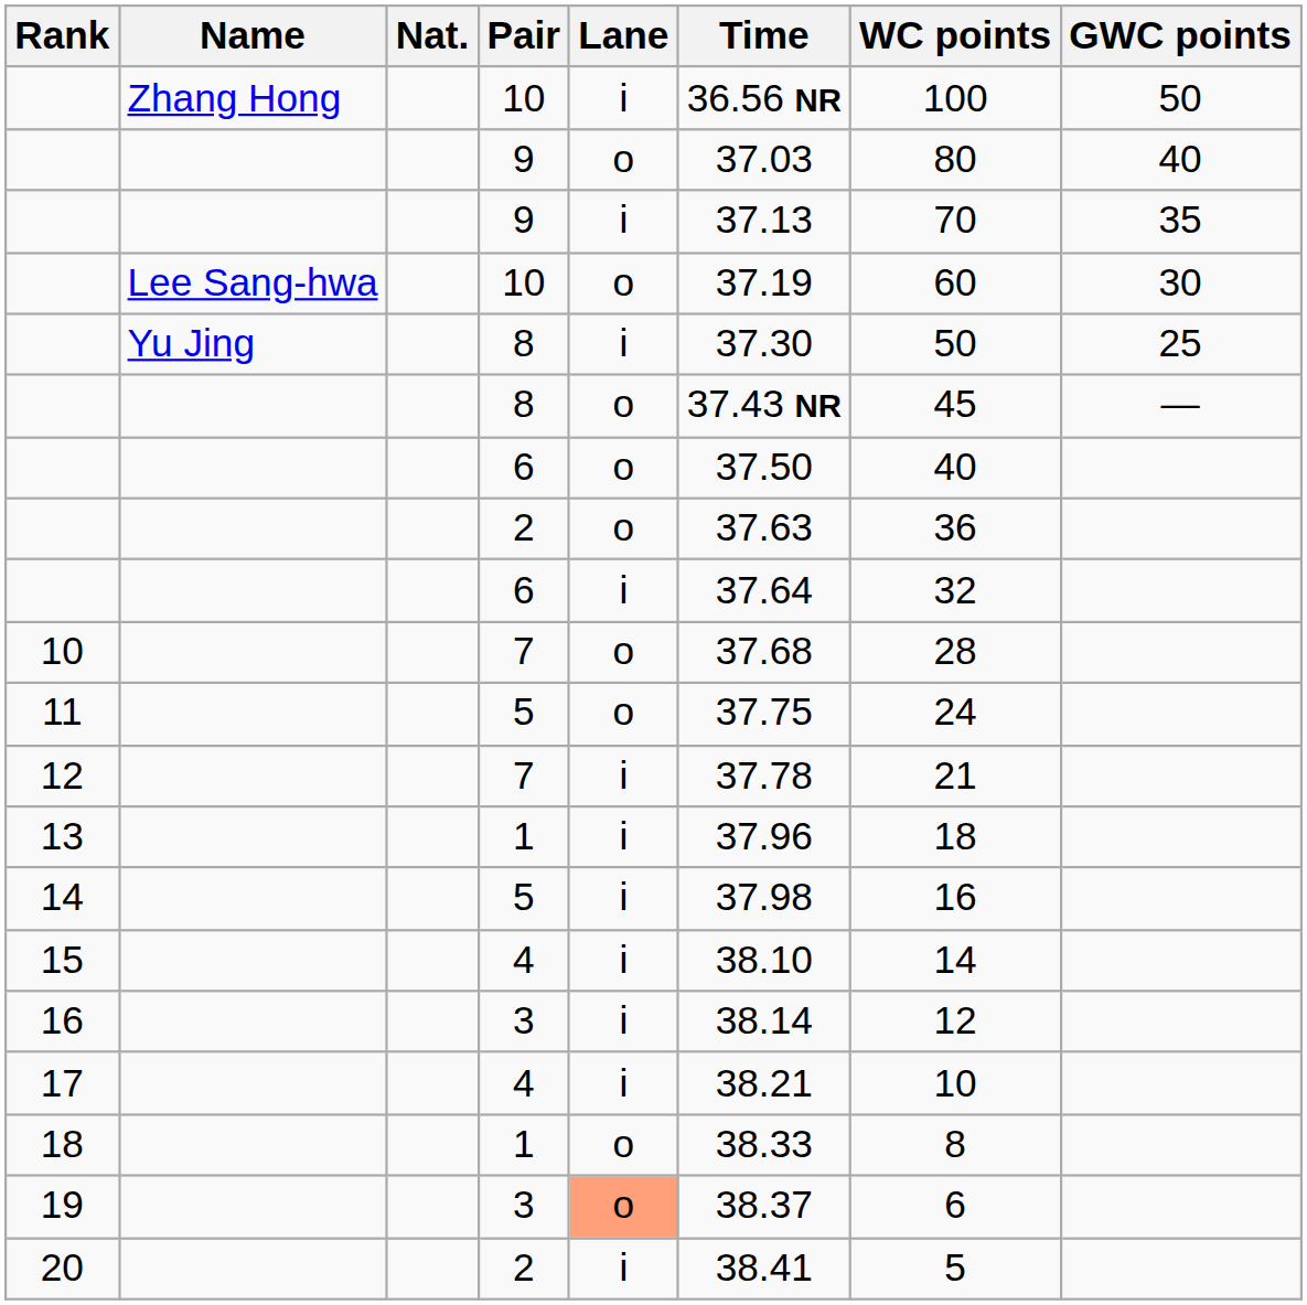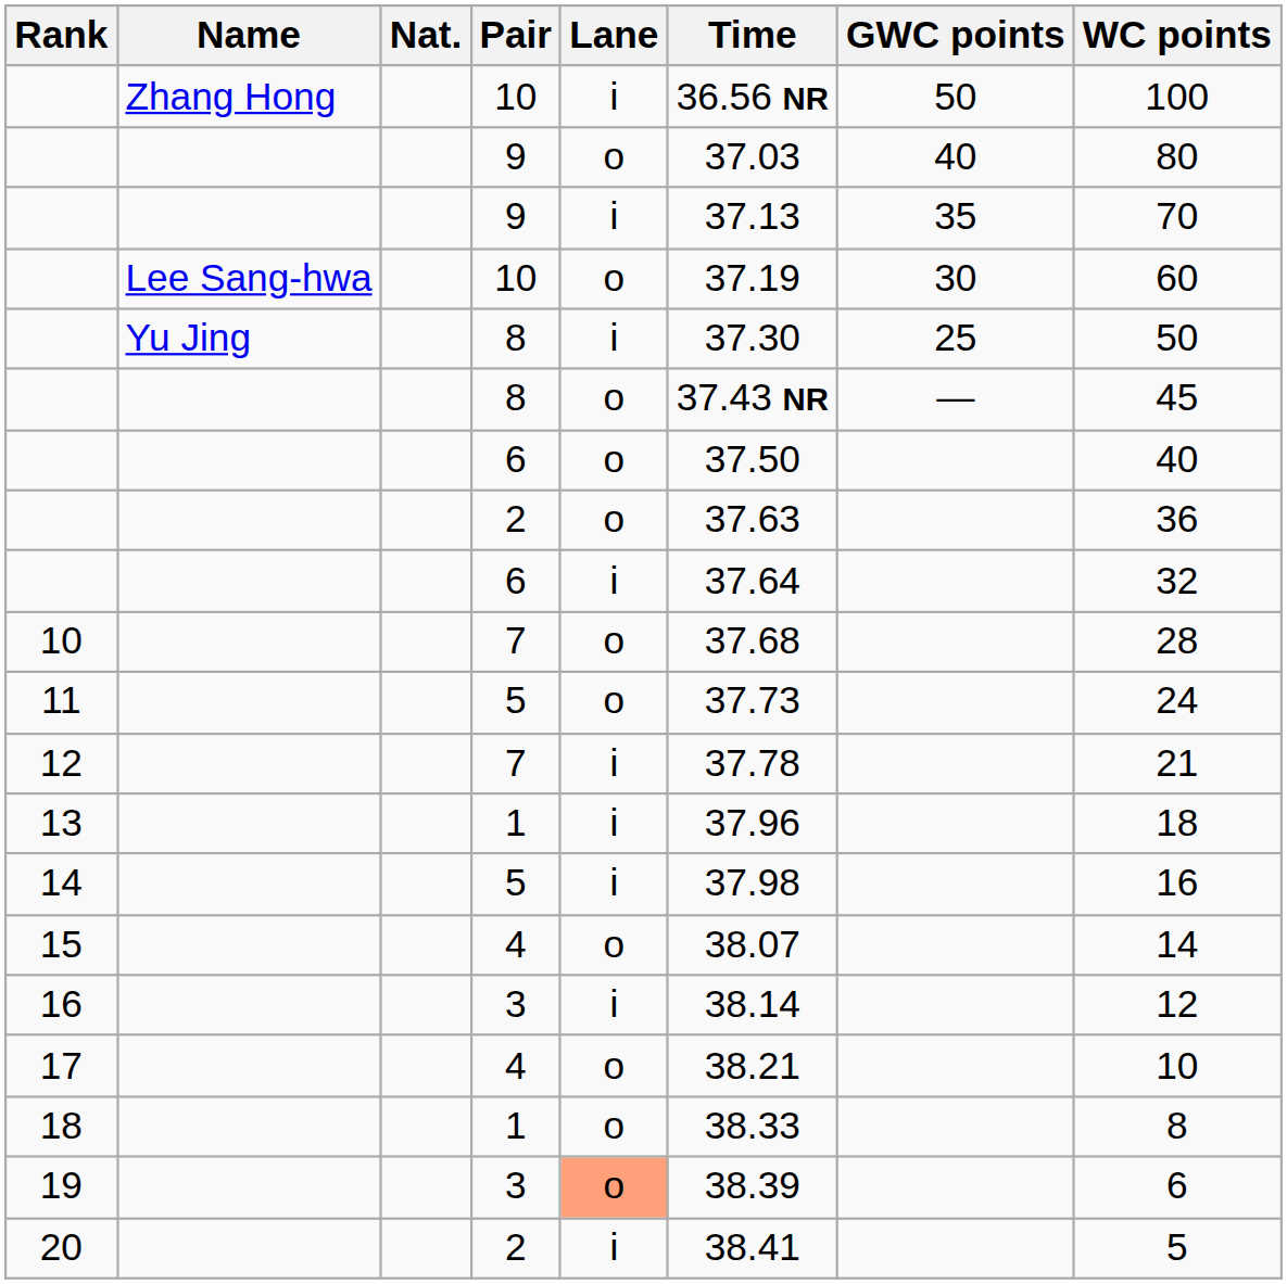columns swapped: WC points <-> GWC points
11 | Time: 37.75 -> 37.73
15 | Lane: i -> o
15 | Time: 38.10 -> 38.07
17 | Lane: i -> o
19 | Time: 38.37 -> 38.39
